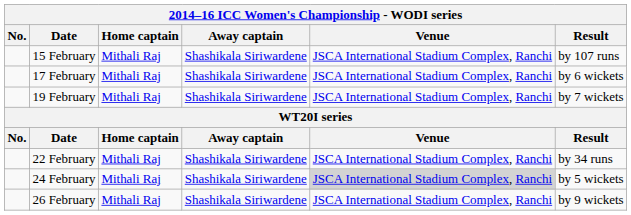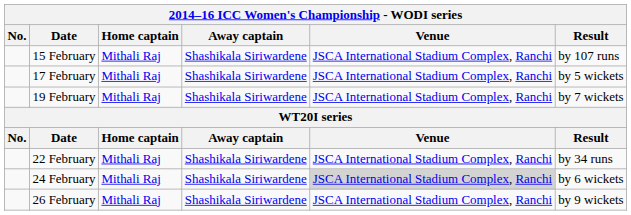17 February | Result: by 6 wickets -> by 5 wickets
24 February | Result: by 5 wickets -> by 6 wickets
